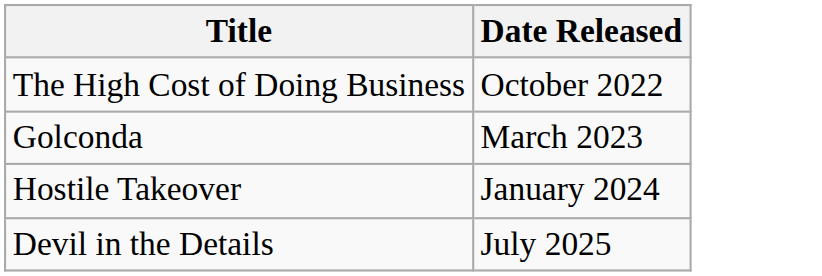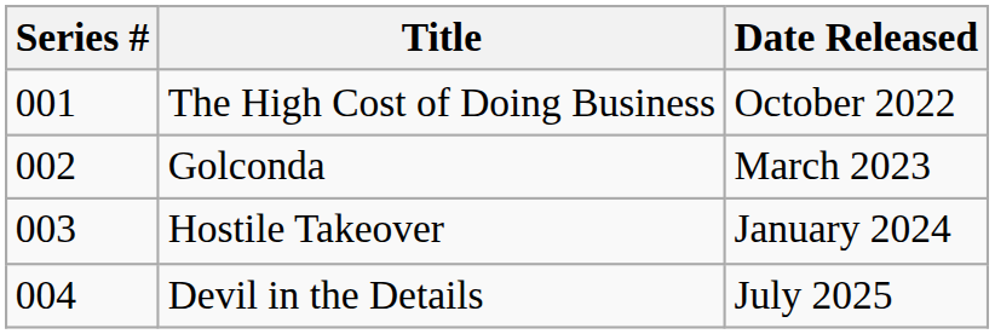+ column: Series # | 001 | 002 | 003 | 004
